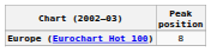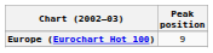Europe (Eurochart Hot 100) | Peak position: 8 -> 9
